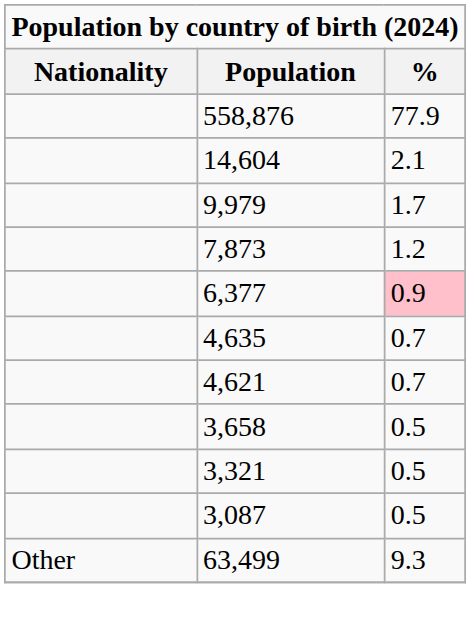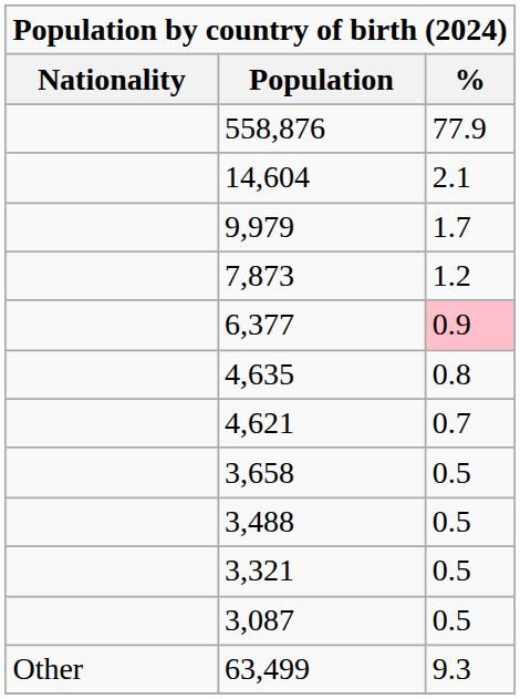4,635 | %: 0.7 -> 0.8
+ row: 3,488 | 0.5
